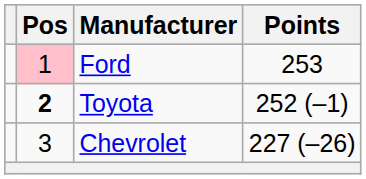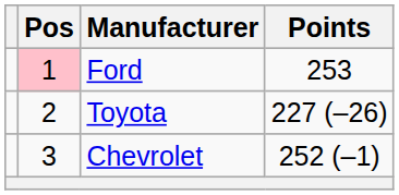Toyota | Pos: bold -> normal
Toyota | Points: 252 (–1) -> 227 (–26)
Chevrolet | Points: 227 (–26) -> 252 (–1)
